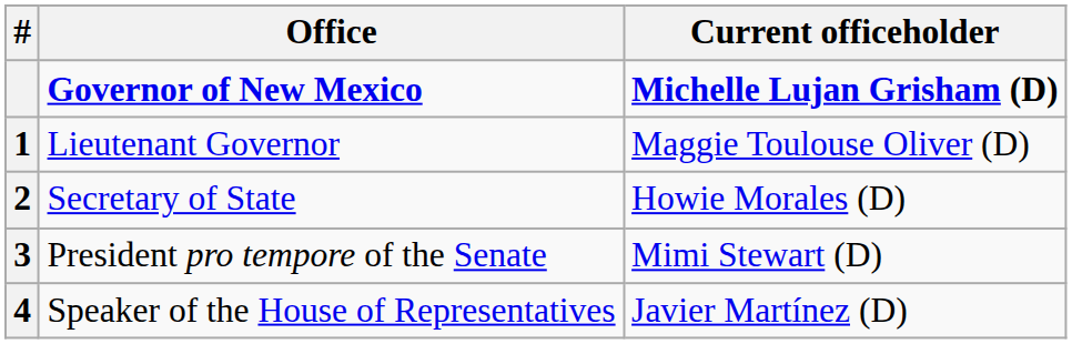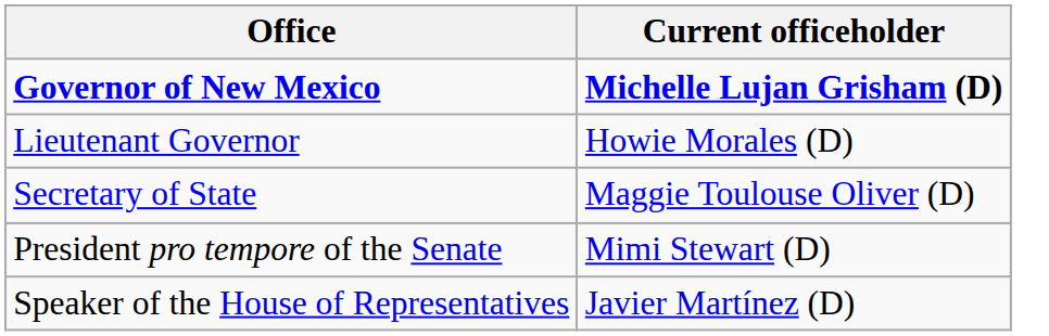- column: # | 1 | 2 | 3 | 4
Lieutenant Governor | Current officeholder: Maggie Toulouse Oliver (D) -> Howie Morales (D)
Secretary of State | Current officeholder: Howie Morales (D) -> Maggie Toulouse Oliver (D)
